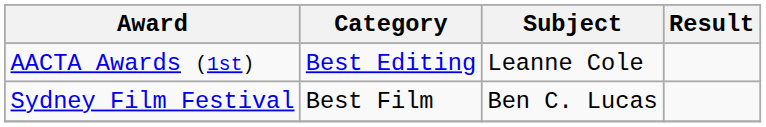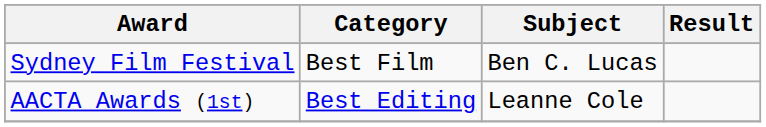rows swapped: AACTA Awards (1st) <-> Sydney Film Festival
